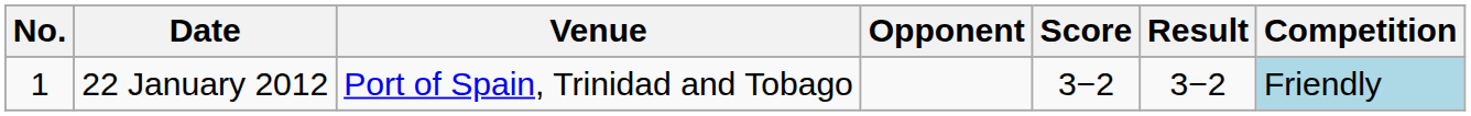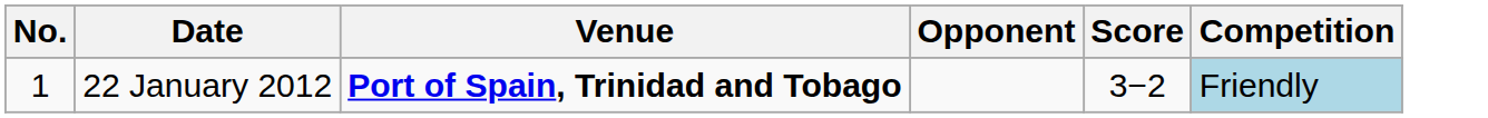- column: Result | 3−2
22 January 2012 | Venue: normal -> bold
